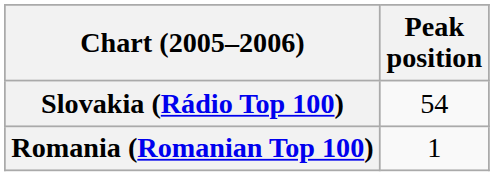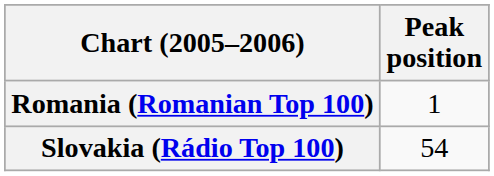rows swapped: Romania (Romanian Top 100) <-> Slovakia (Rádio Top 100)
